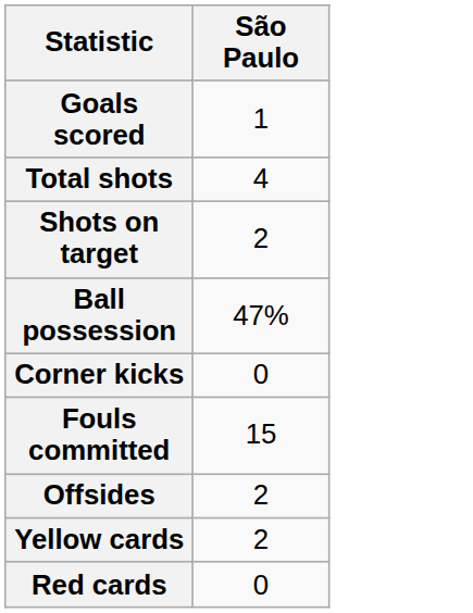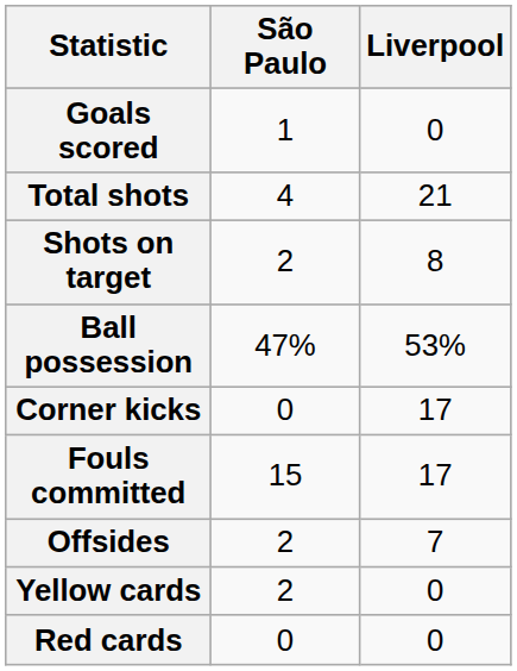+ column: Liverpool | 0 | 21 | 8 | 53% | 17 | 17 | 7 | 0 | 0
